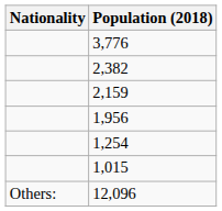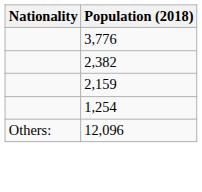- row: 1,956
- row: 1,015
